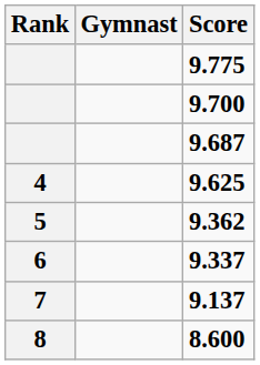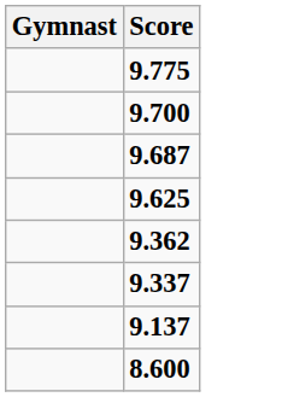- column: Rank | 4 | 5 | 6 | 7 | 8
